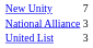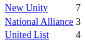United List | column 2: 3 -> 4
